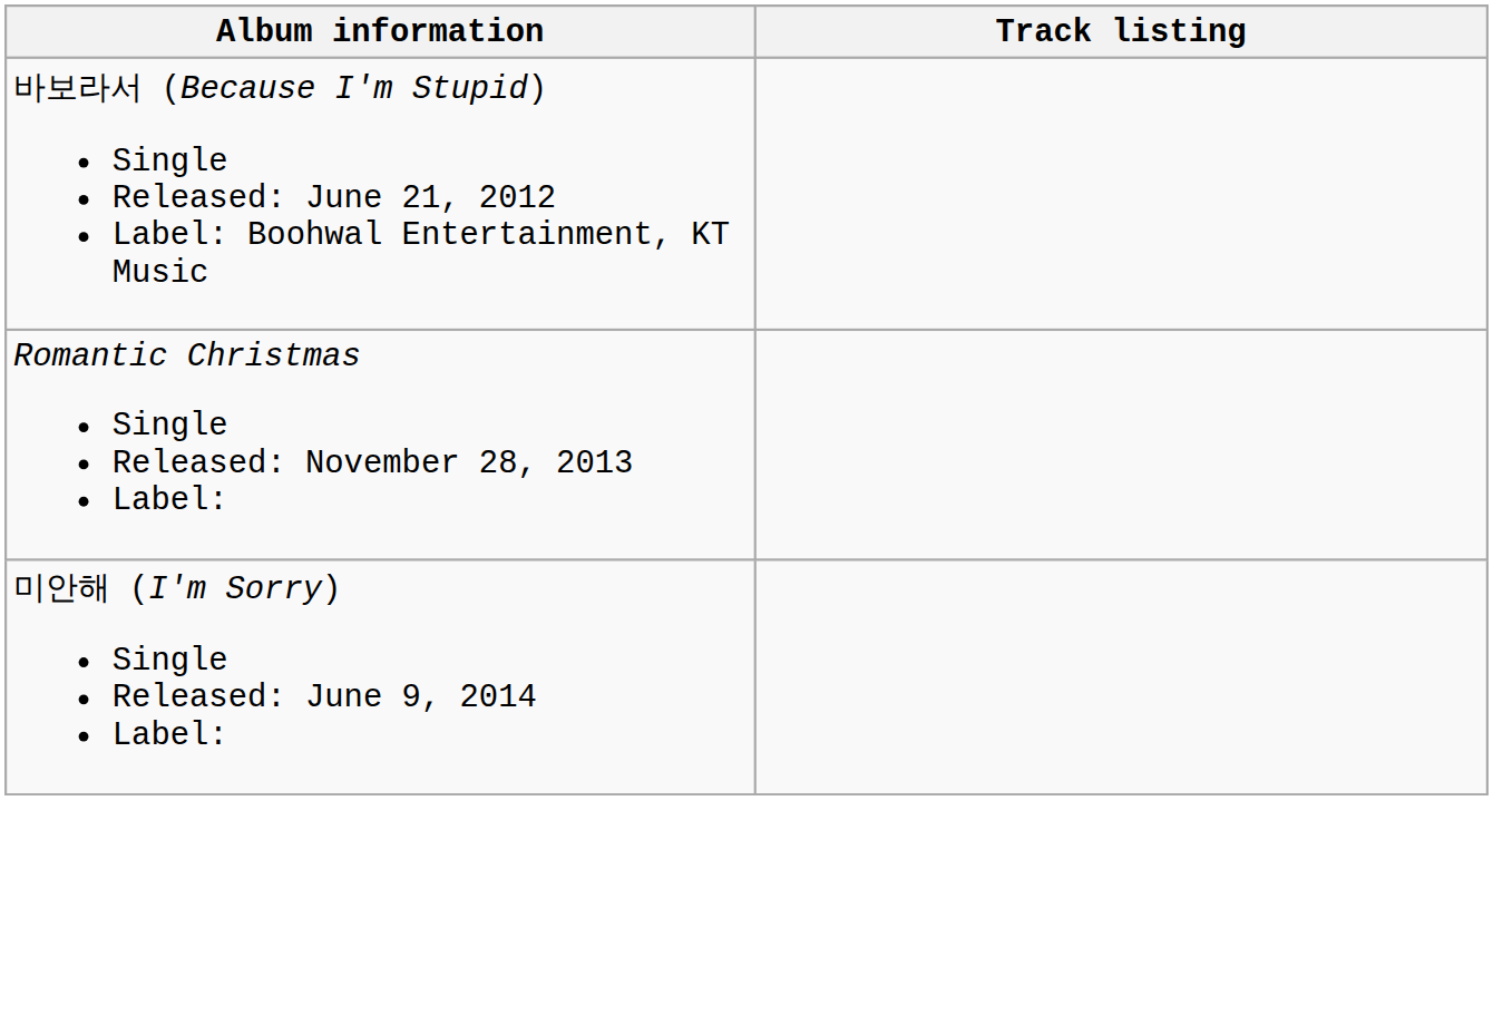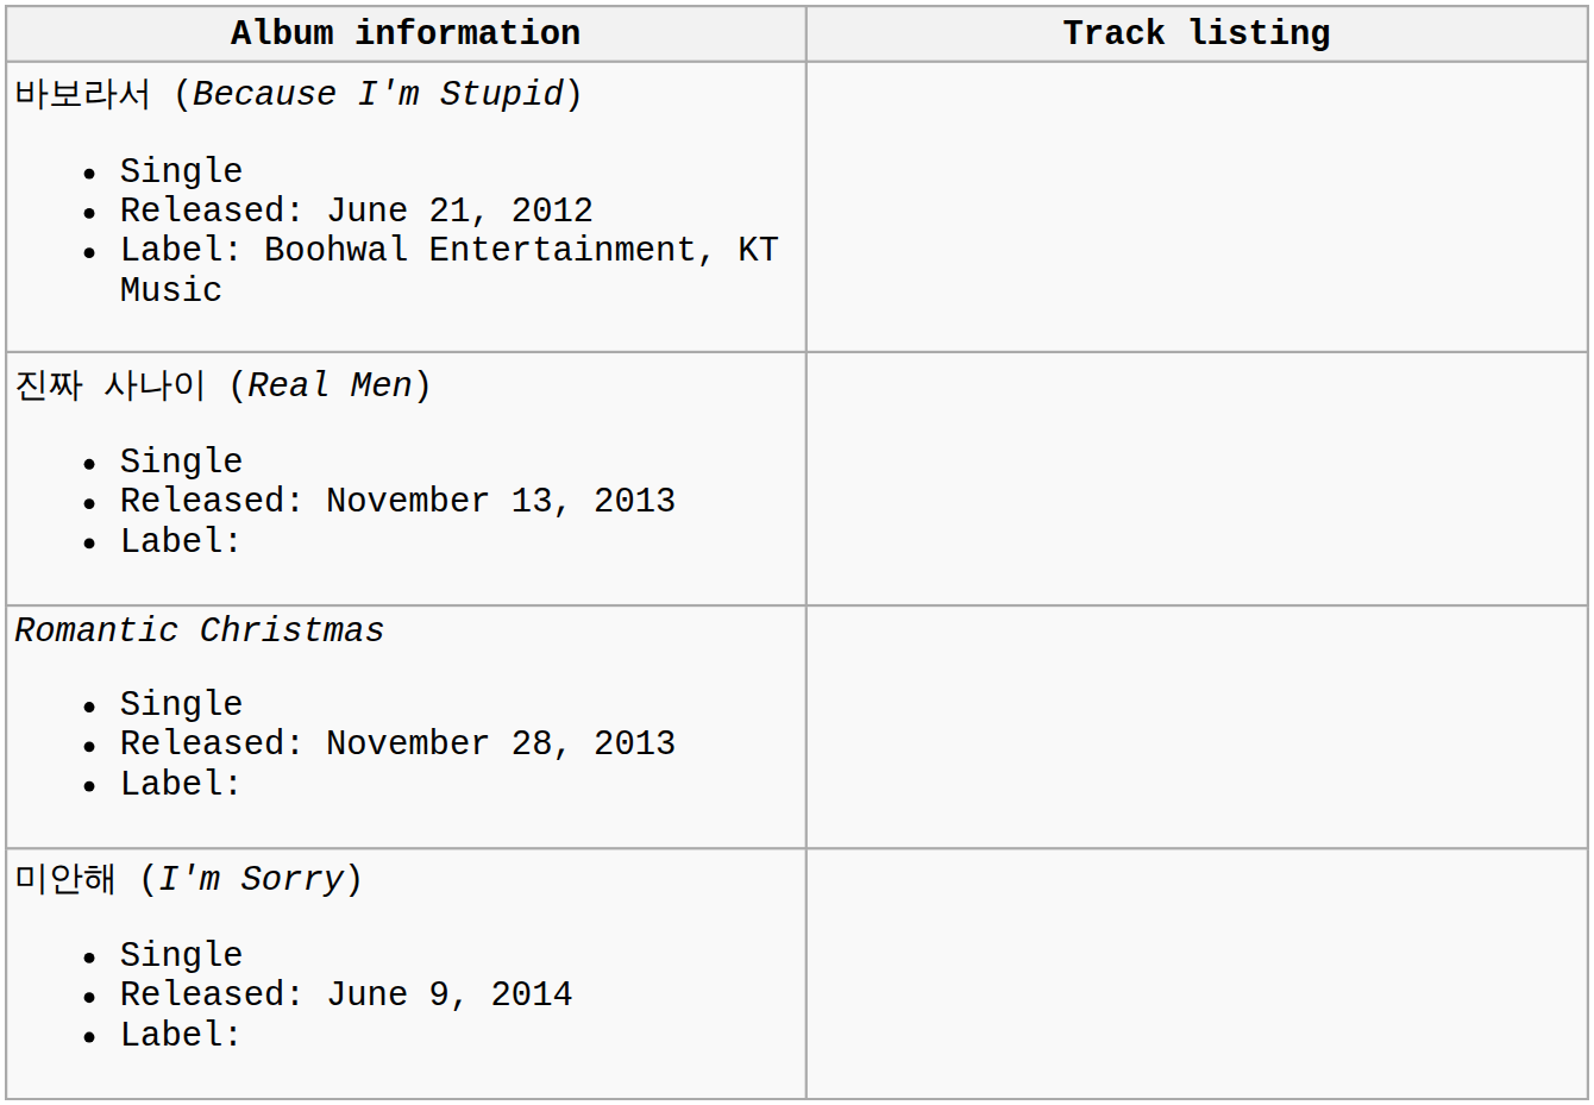+ row: 진짜 사나이 (Real Men) Single Released: November 13, 2013 Label:
